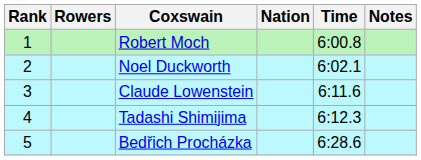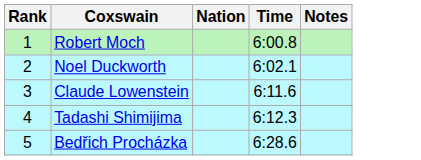- column: Rowers
